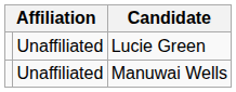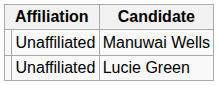rows swapped: Lucie Green <-> Manuwai Wells
